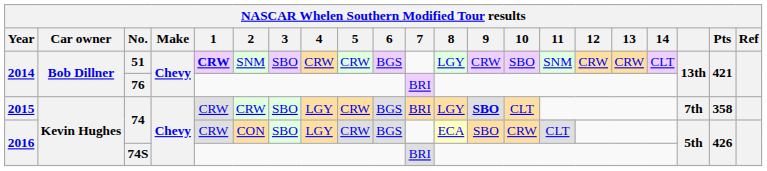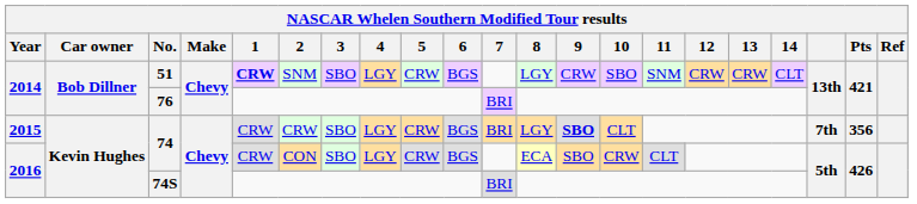51 | 4: CRW -> LGY
2015 / 74 | Pts: 358 -> 356
